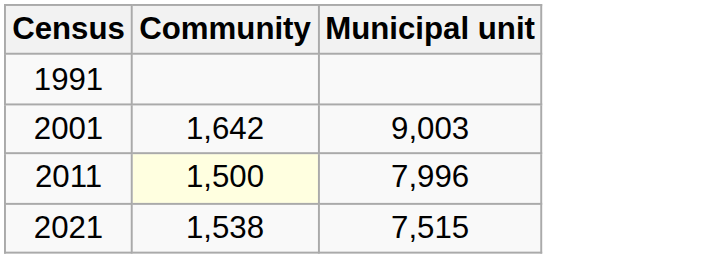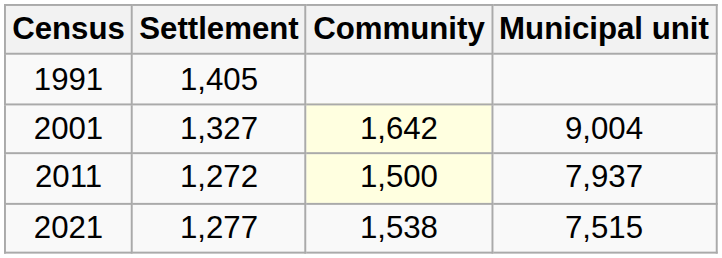+ column: Settlement | 1,405 | 1,327 | 1,272 | 1,277
2001 | Community: no background -> lightyellow background
2001 | Municipal unit: 9,003 -> 9,004
2011 | Municipal unit: 7,996 -> 7,937
